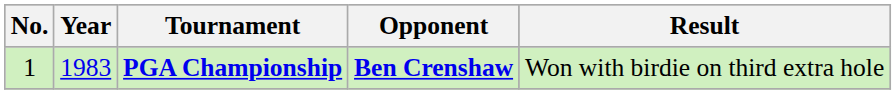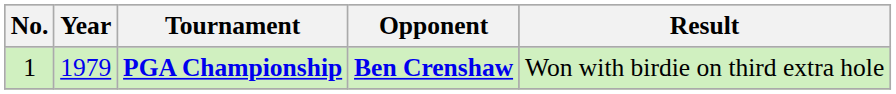PGA Championship | Year: 1983 -> 1979
